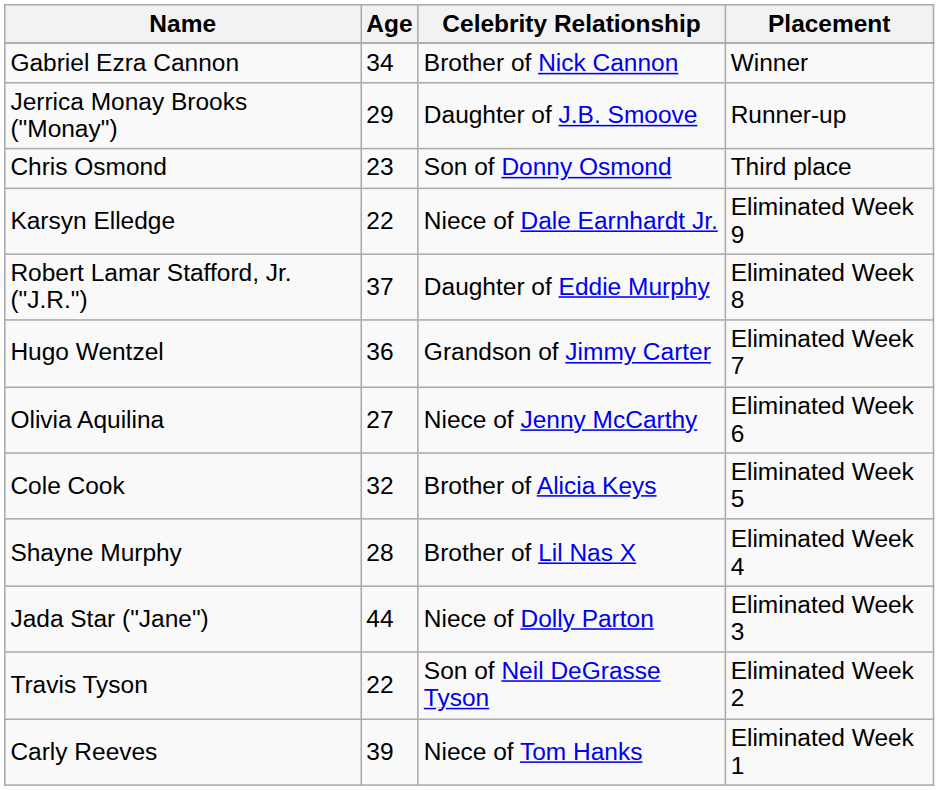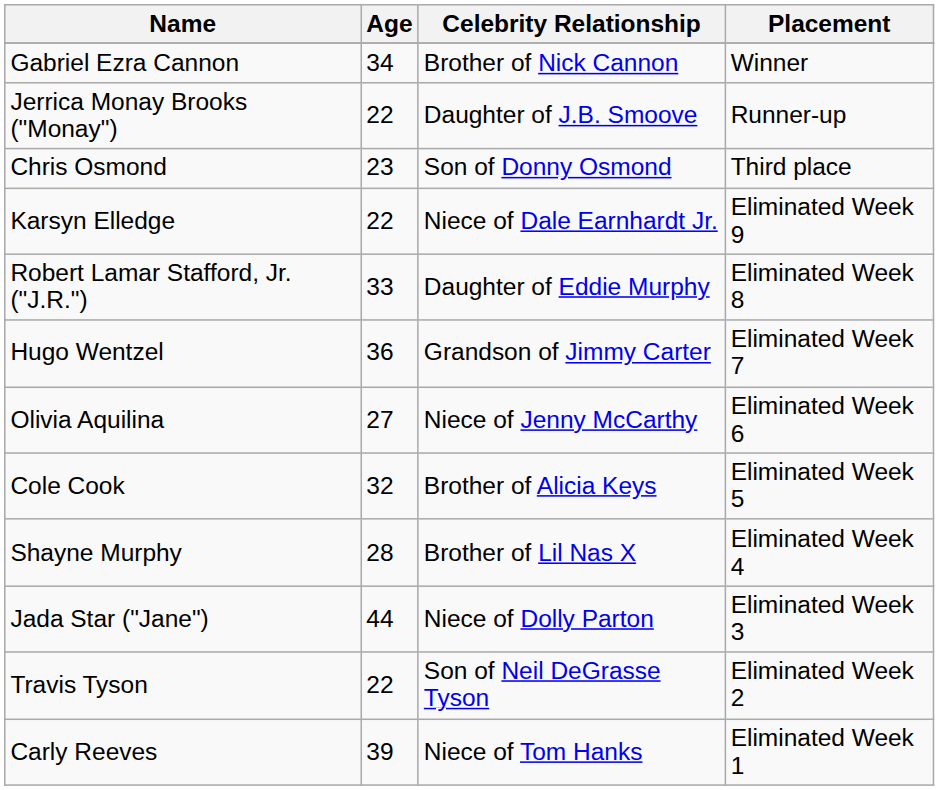Jerrica Monay Brooks ("Monay") | Age: 29 -> 22
Robert Lamar Stafford, Jr. ("J.R.") | Age: 37 -> 33
